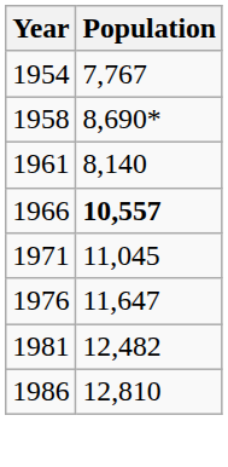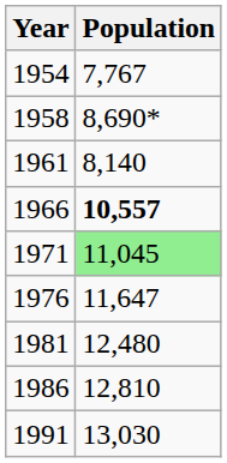1971 | Population: no background -> lightgreen background
1981 | Population: 12,482 -> 12,480
+ row: 1991 | 13,030
